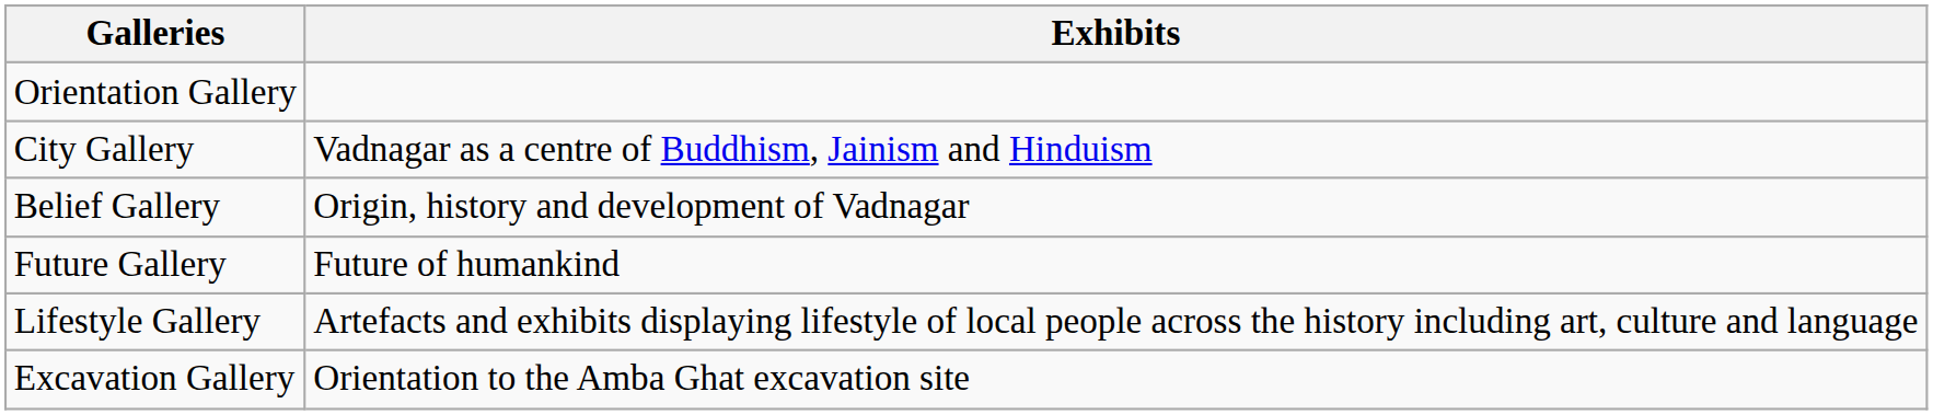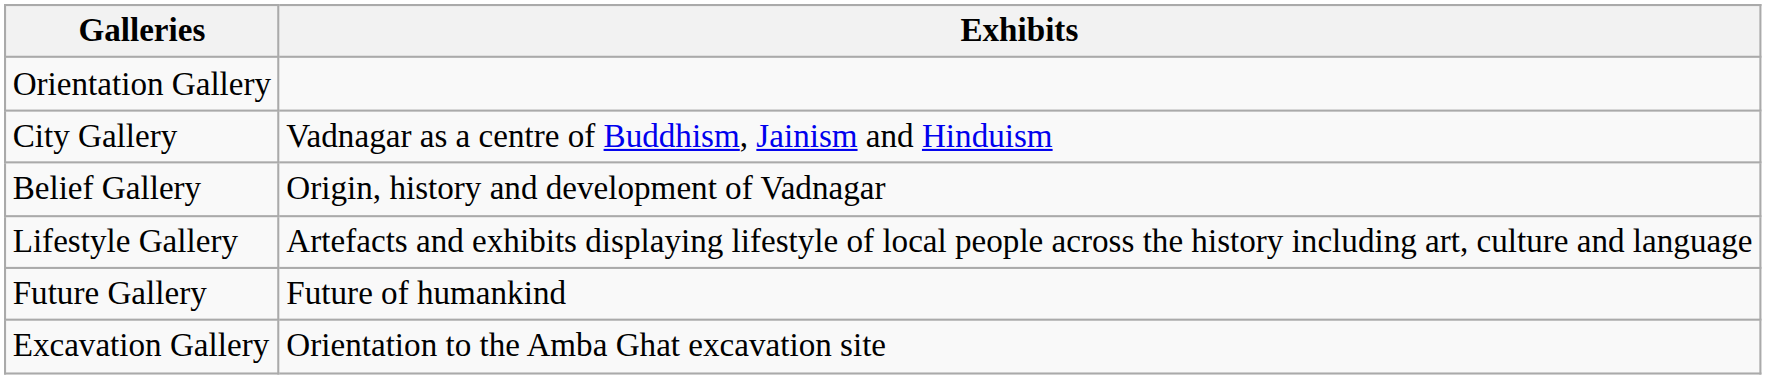rows swapped: Lifestyle Gallery <-> Future Gallery
